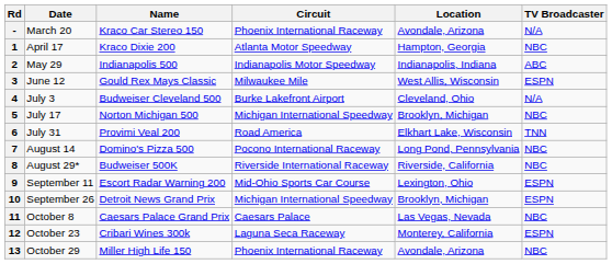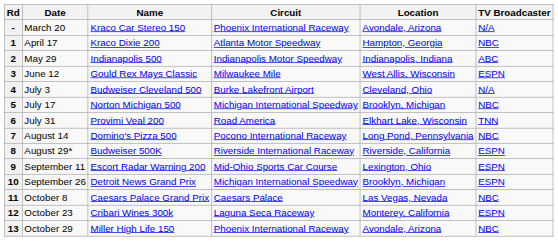8 | TV Broadcaster: NBC -> ESPN
